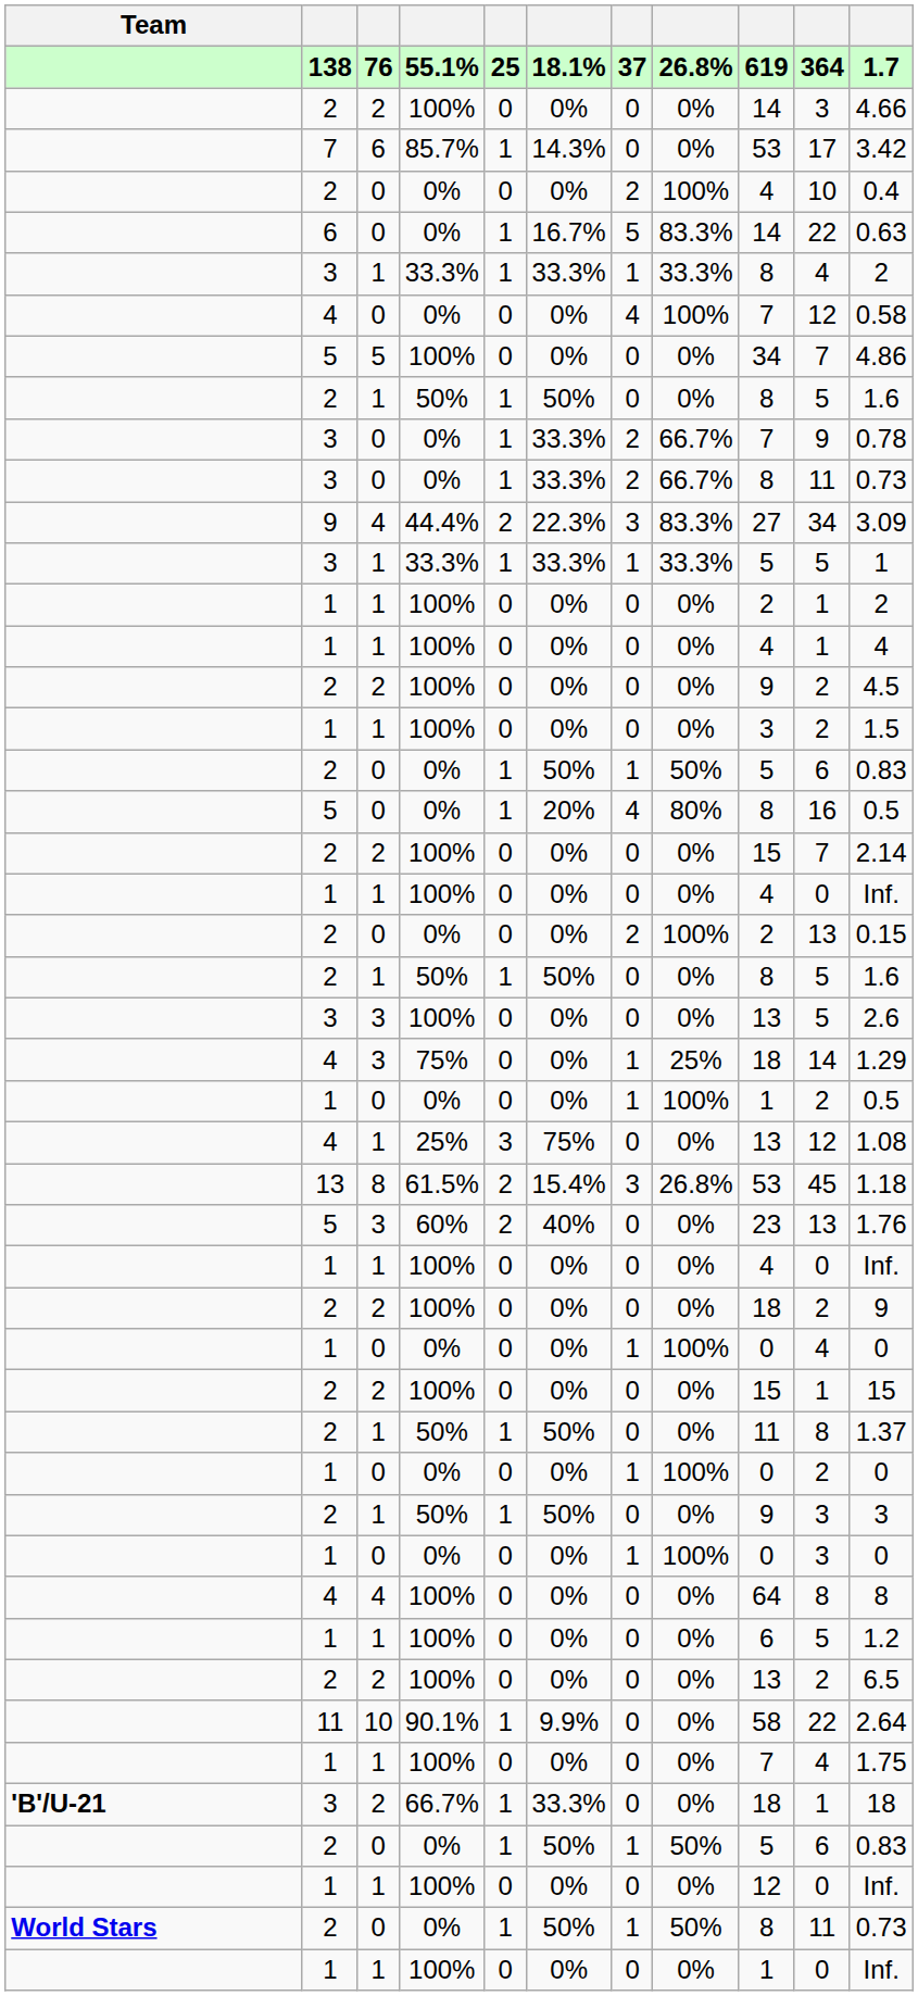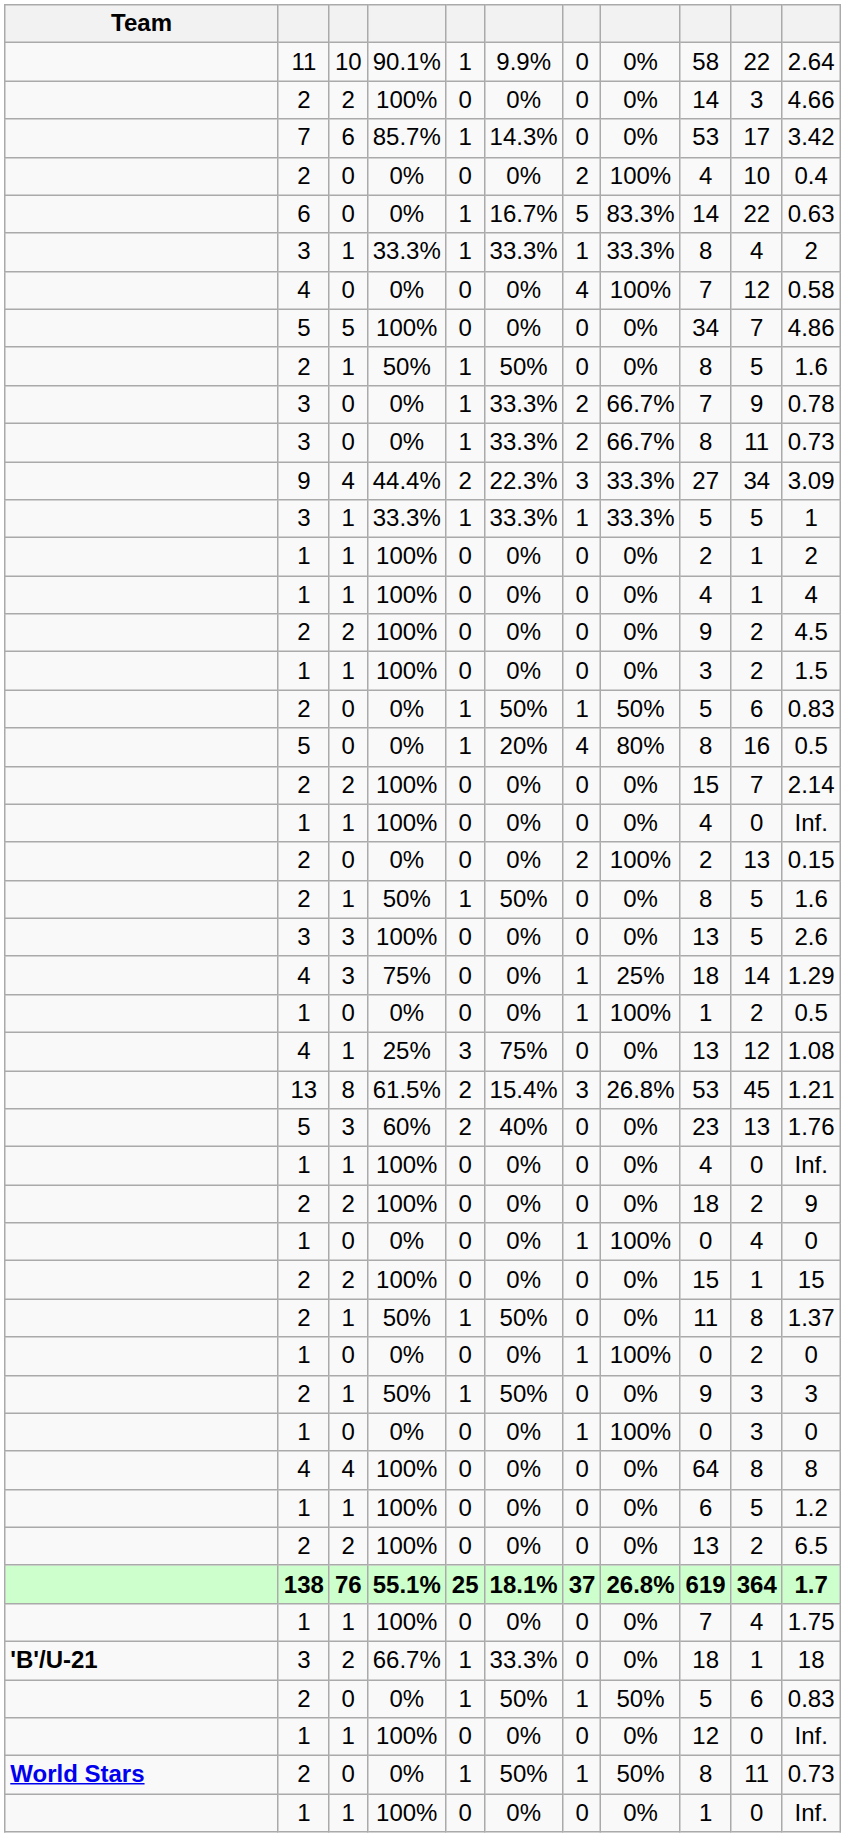rows swapped: 55.1% <-> 90.1%
44.4% | column 8: 83.3% -> 33.3%
61.5% | column 11: 1.18 -> 1.21
